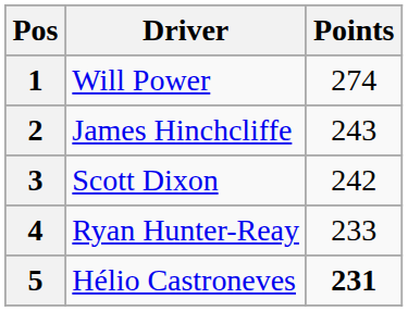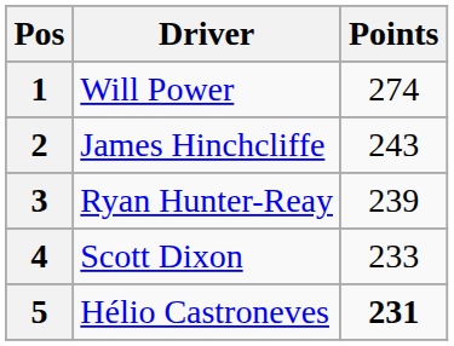3 | Driver: Scott Dixon -> Ryan Hunter-Reay
3 | Points: 242 -> 239
4 | Driver: Ryan Hunter-Reay -> Scott Dixon
